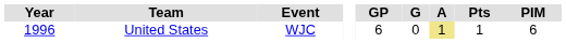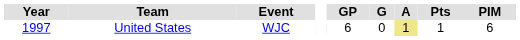United States | Year: 1996 -> 1997
